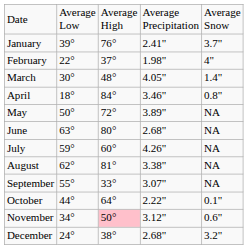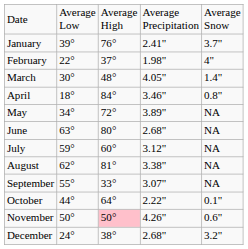May | column 2: 50° -> 34°
July | column 4: 4.26" -> 3.12"
November | column 2: 34° -> 50°
November | column 4: 3.12" -> 4.26"
